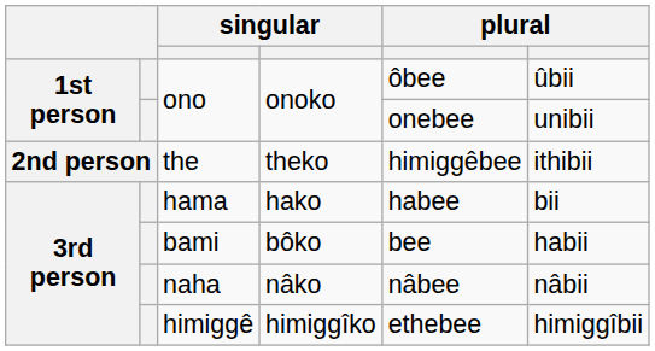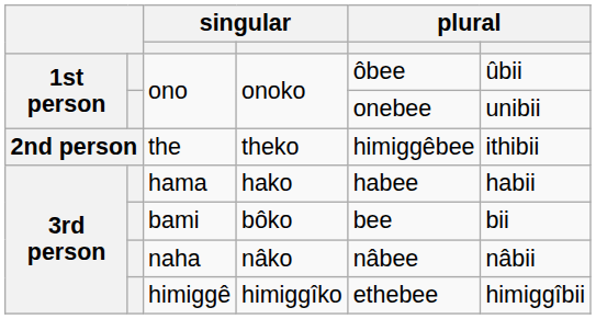hama | column 6: bii -> habii
bami | column 6: habii -> bii
